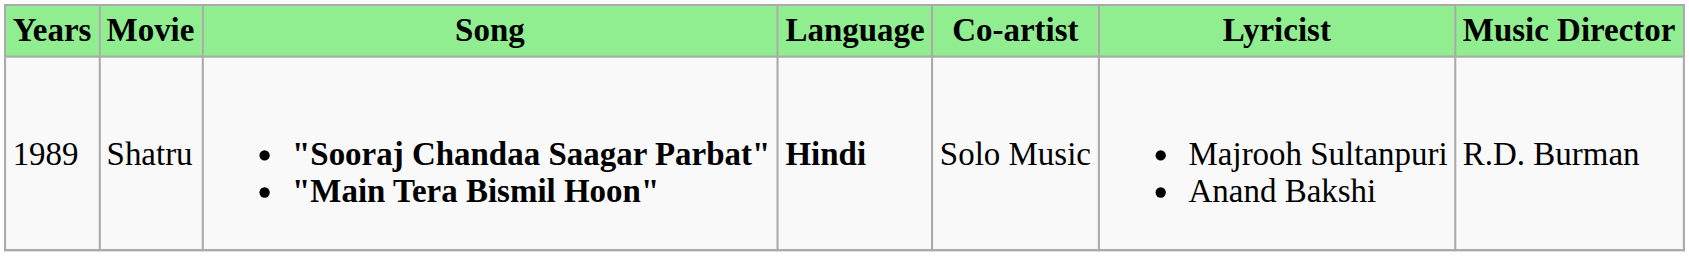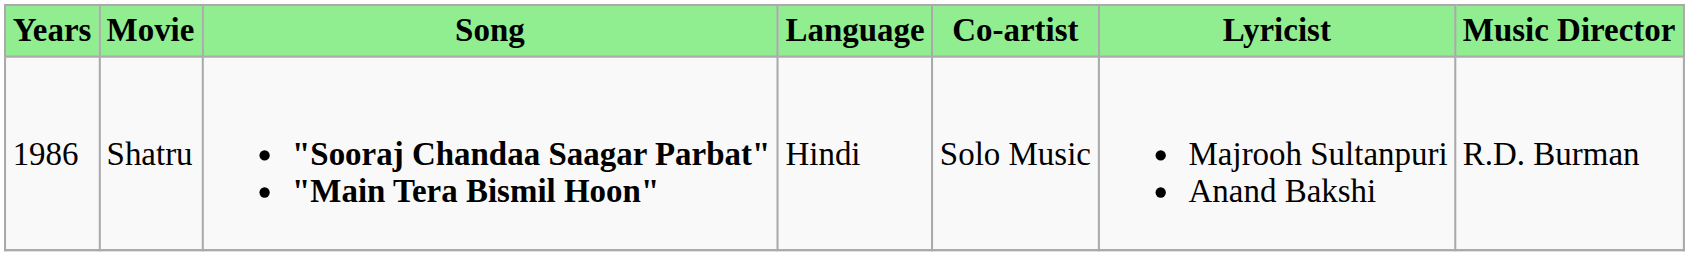Shatru | Years: 1989 -> 1986
Shatru | Language: bold -> normal
